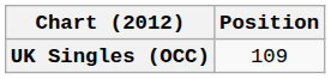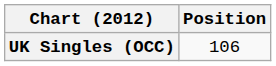UK Singles (OCC) | Position: 109 -> 106
